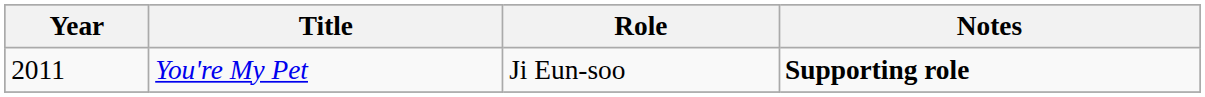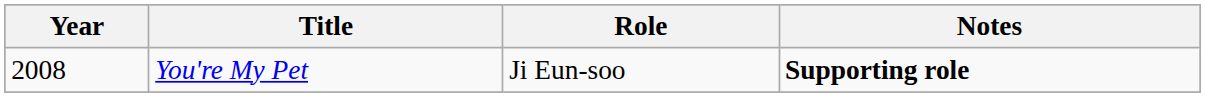You're My Pet | Year: 2011 -> 2008
